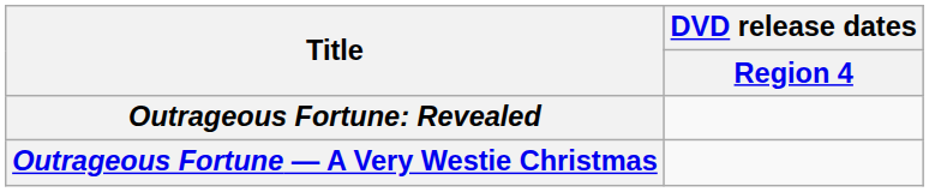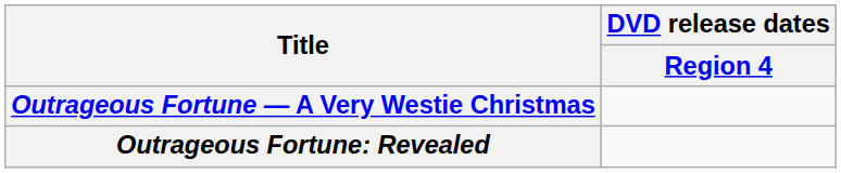rows swapped: Outrageous Fortune: Revealed <-> Outrageous Fortune — A Very Westie Christmas
